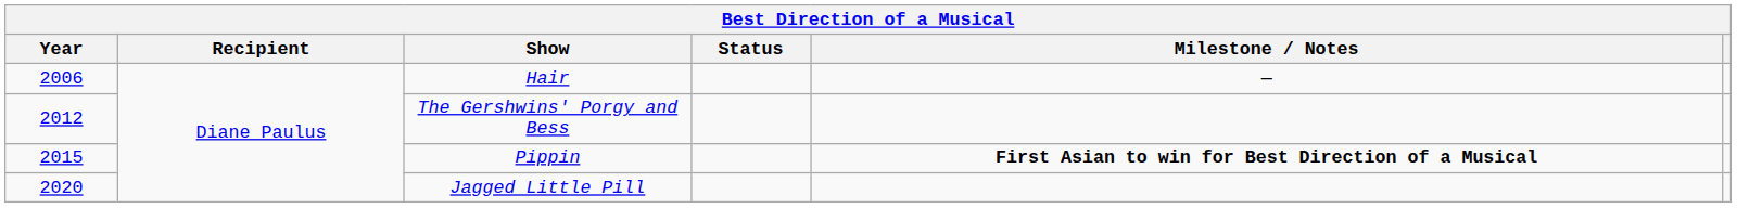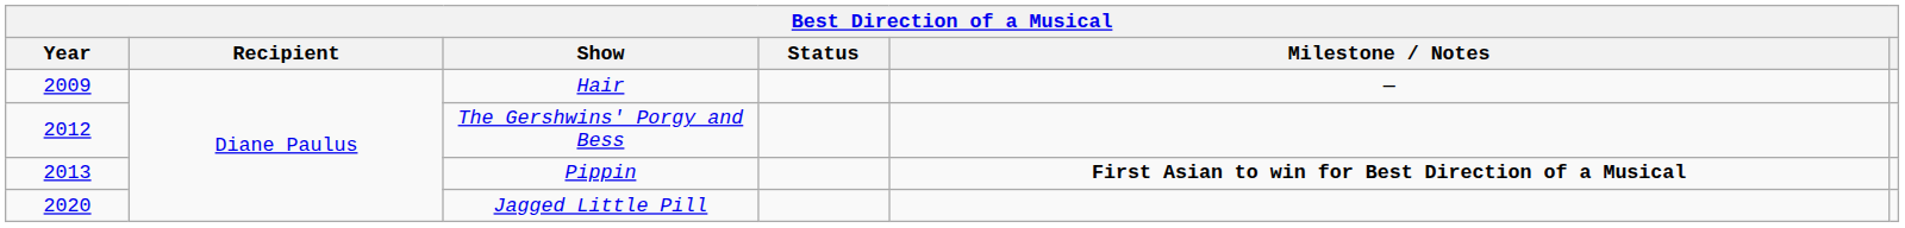Hair | Year: 2006 -> 2009
Pippin | Year: 2015 -> 2013
